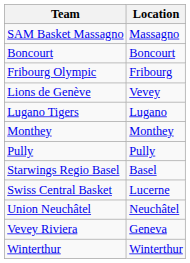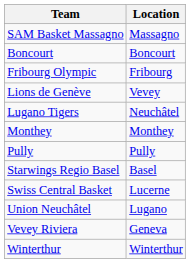Lugano Tigers | Location: Lugano -> Neuchâtel
Union Neuchâtel | Location: Neuchâtel -> Lugano
